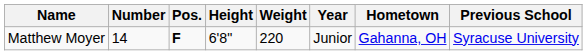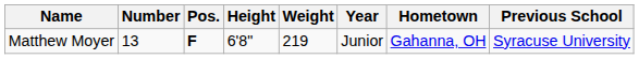Matthew Moyer | Number: 14 -> 13
Matthew Moyer | Weight: 220 -> 219
